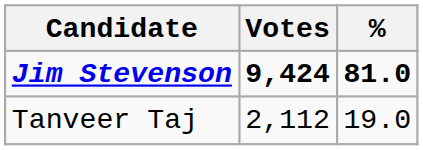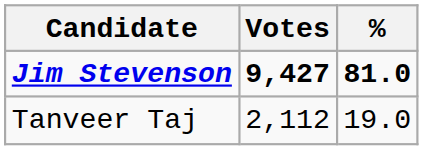Jim Stevenson | Votes: 9,424 -> 9,427
